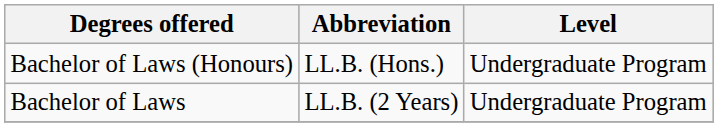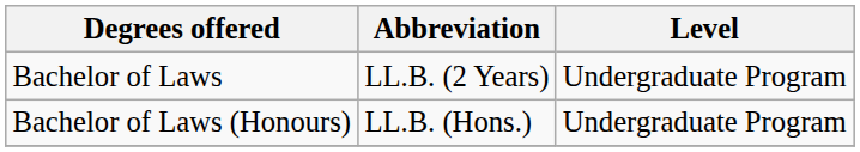rows swapped: Bachelor of Laws (Honours) <-> Bachelor of Laws
